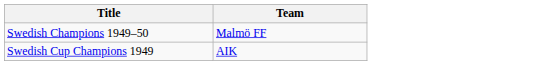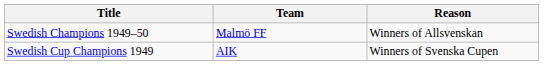+ column: Reason | Winners of Allsvenskan | Winners of Svenska Cupen
